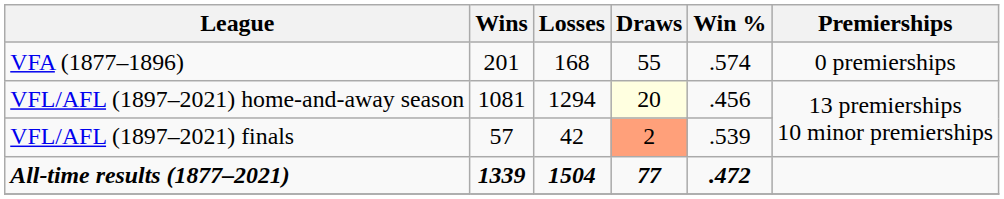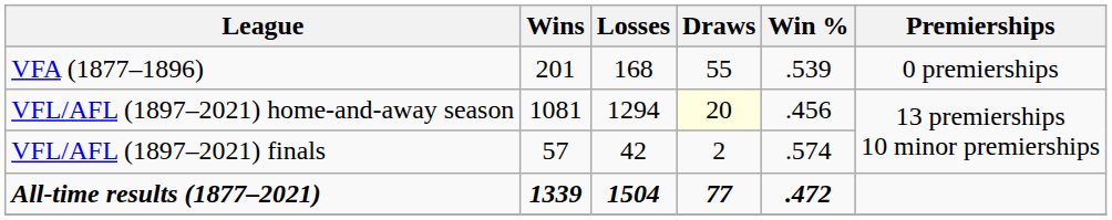VFA (1877–1896) | Win %: .574 -> .539
VFL/AFL (1897–2021) finals | Draws: lightsalmon background -> no background
VFL/AFL (1897–2021) finals | Win %: .539 -> .574
